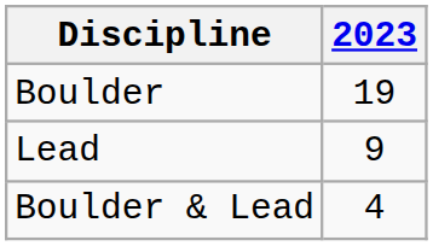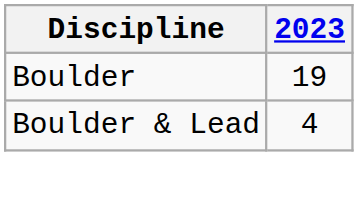- row: Lead | 9
